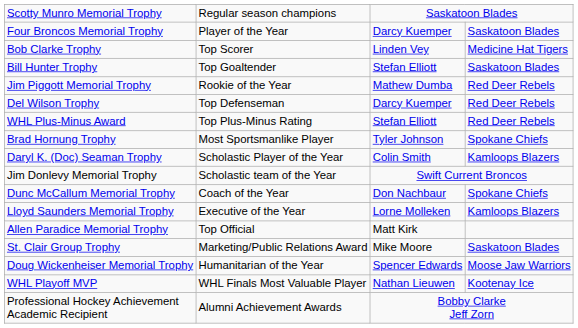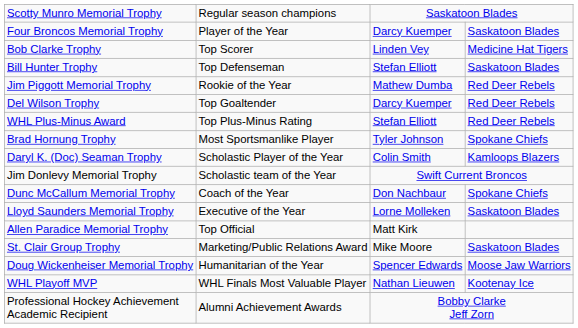Bill Hunter Trophy | column 2: Top Goaltender -> Top Defenseman
Del Wilson Trophy | column 2: Top Defenseman -> Top Goaltender
Lloyd Saunders Memorial Trophy | column 4: Kamloops Blazers -> Saskatoon Blades
